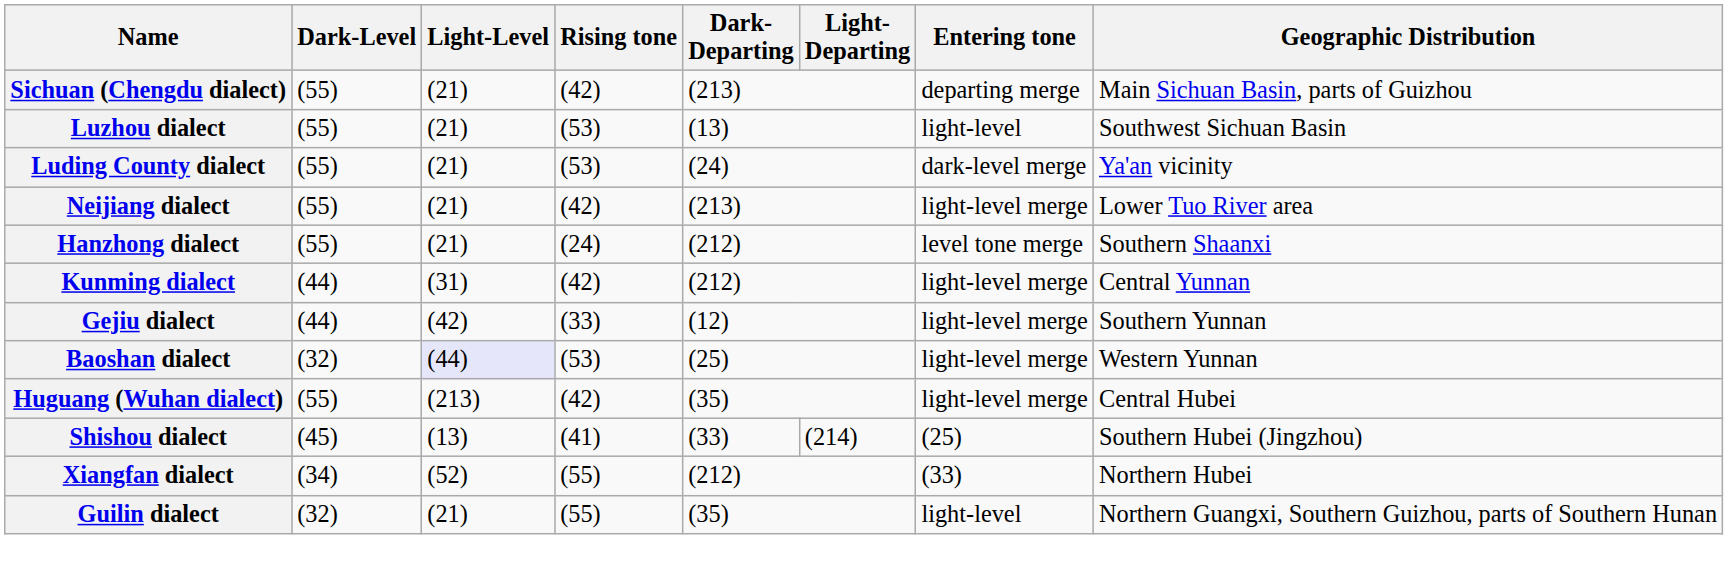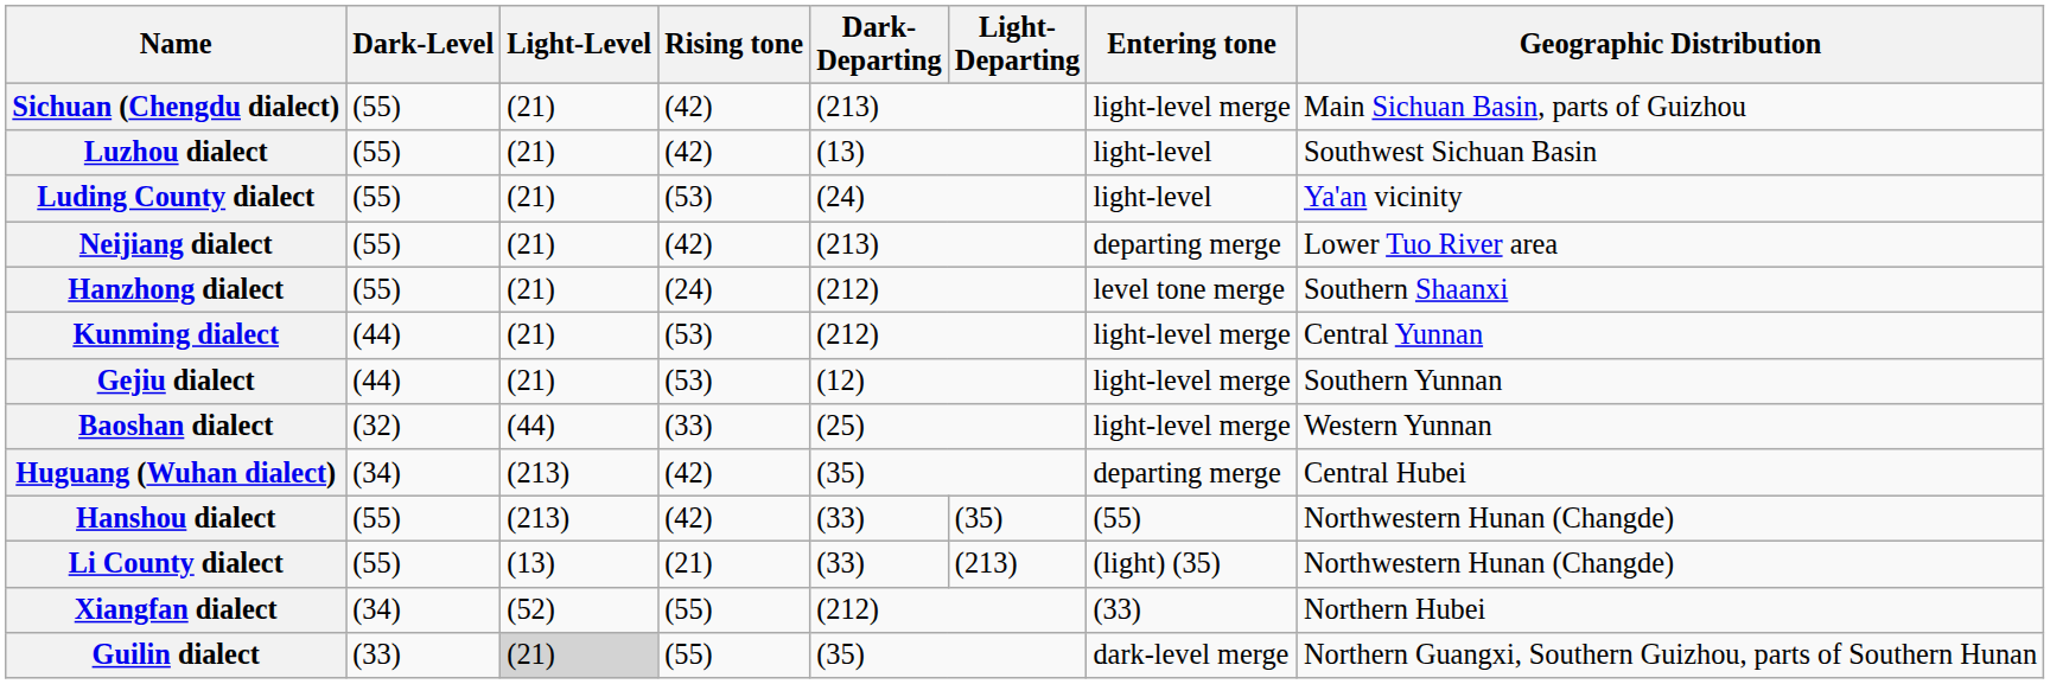Sichuan (Chengdu dialect) | Entering tone: departing merge -> light-level merge
Luzhou dialect | Rising tone: (53) -> (42)
Luding County dialect | Entering tone: dark-level merge -> light-level
Neijiang dialect | Entering tone: light-level merge -> departing merge
Kunming dialect | Light-Level: (31) -> (21)
Kunming dialect | Rising tone: (42) -> (53)
Gejiu dialect | Light-Level: (42) -> (21)
Gejiu dialect | Rising tone: (33) -> (53)
Baoshan dialect | Light-Level: lavender background -> no background
Baoshan dialect | Rising tone: (53) -> (33)
Huguang (Wuhan dialect) | Dark-Level: (55) -> (34)
Huguang (Wuhan dialect) | Entering tone: light-level merge -> departing merge
- row: Shishou dialect | (45) | (13) | (41) | (33) | (214) | (25) | Southern Hubei (Jingzhou)
+ row: Hanshou dialect | (55) | (213) | (42) | (33) | (35) | (55) | Northwestern Hunan (Changde)
+ row: Li County dialect | (55) | (13) | (21) | (33) | (213) | (light) (35) | Northwestern Hunan (Changde)
Guilin dialect | Dark-Level: (32) -> (33)
Guilin dialect | Light-Level: no background -> lightgrey background
Guilin dialect | Entering tone: light-level -> dark-level merge
